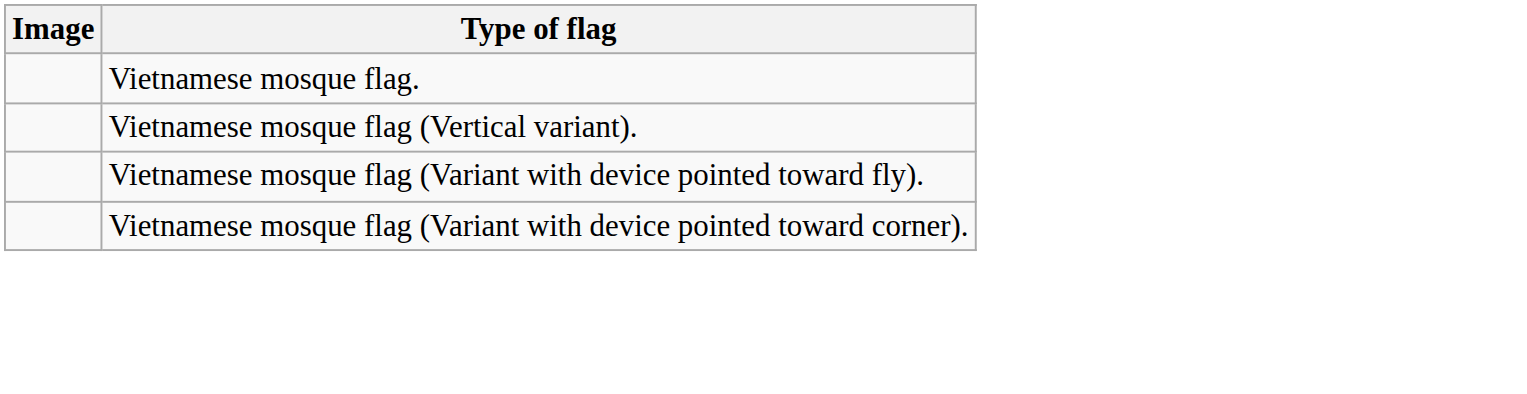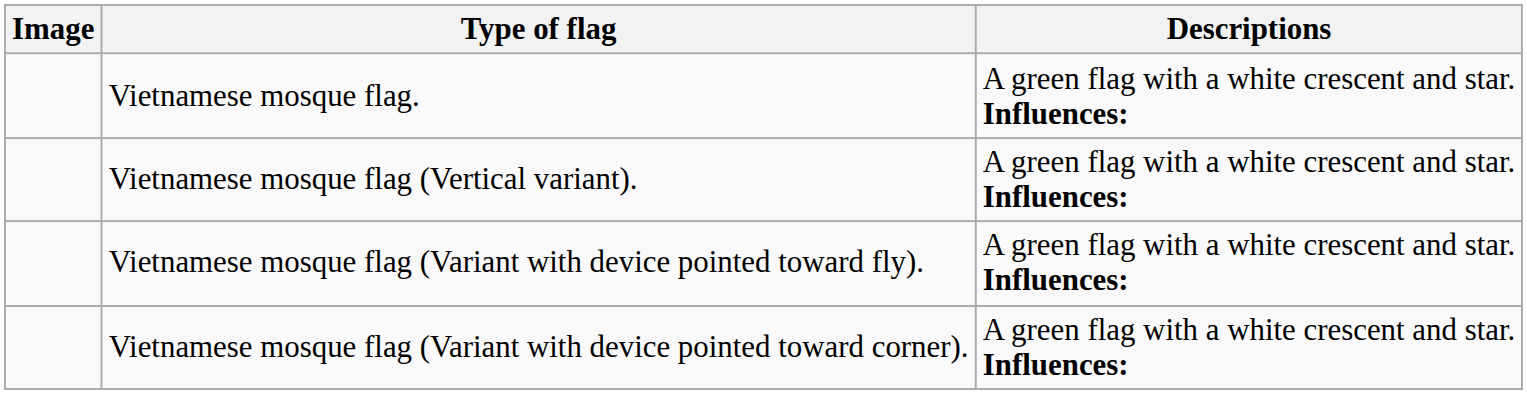+ column: Descriptions | A green flag with a white crescent and star. Influences: | A green flag with a white crescent and star. Influences: | A green flag with a white crescent and star. Influences: | A green flag with a white crescent and star. Influences:
